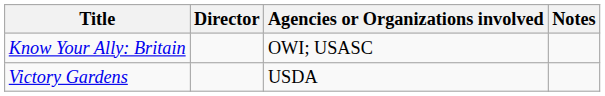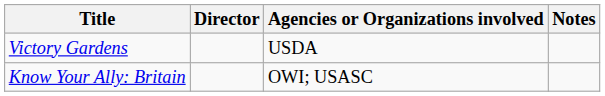rows swapped: Know Your Ally: Britain <-> Victory Gardens
